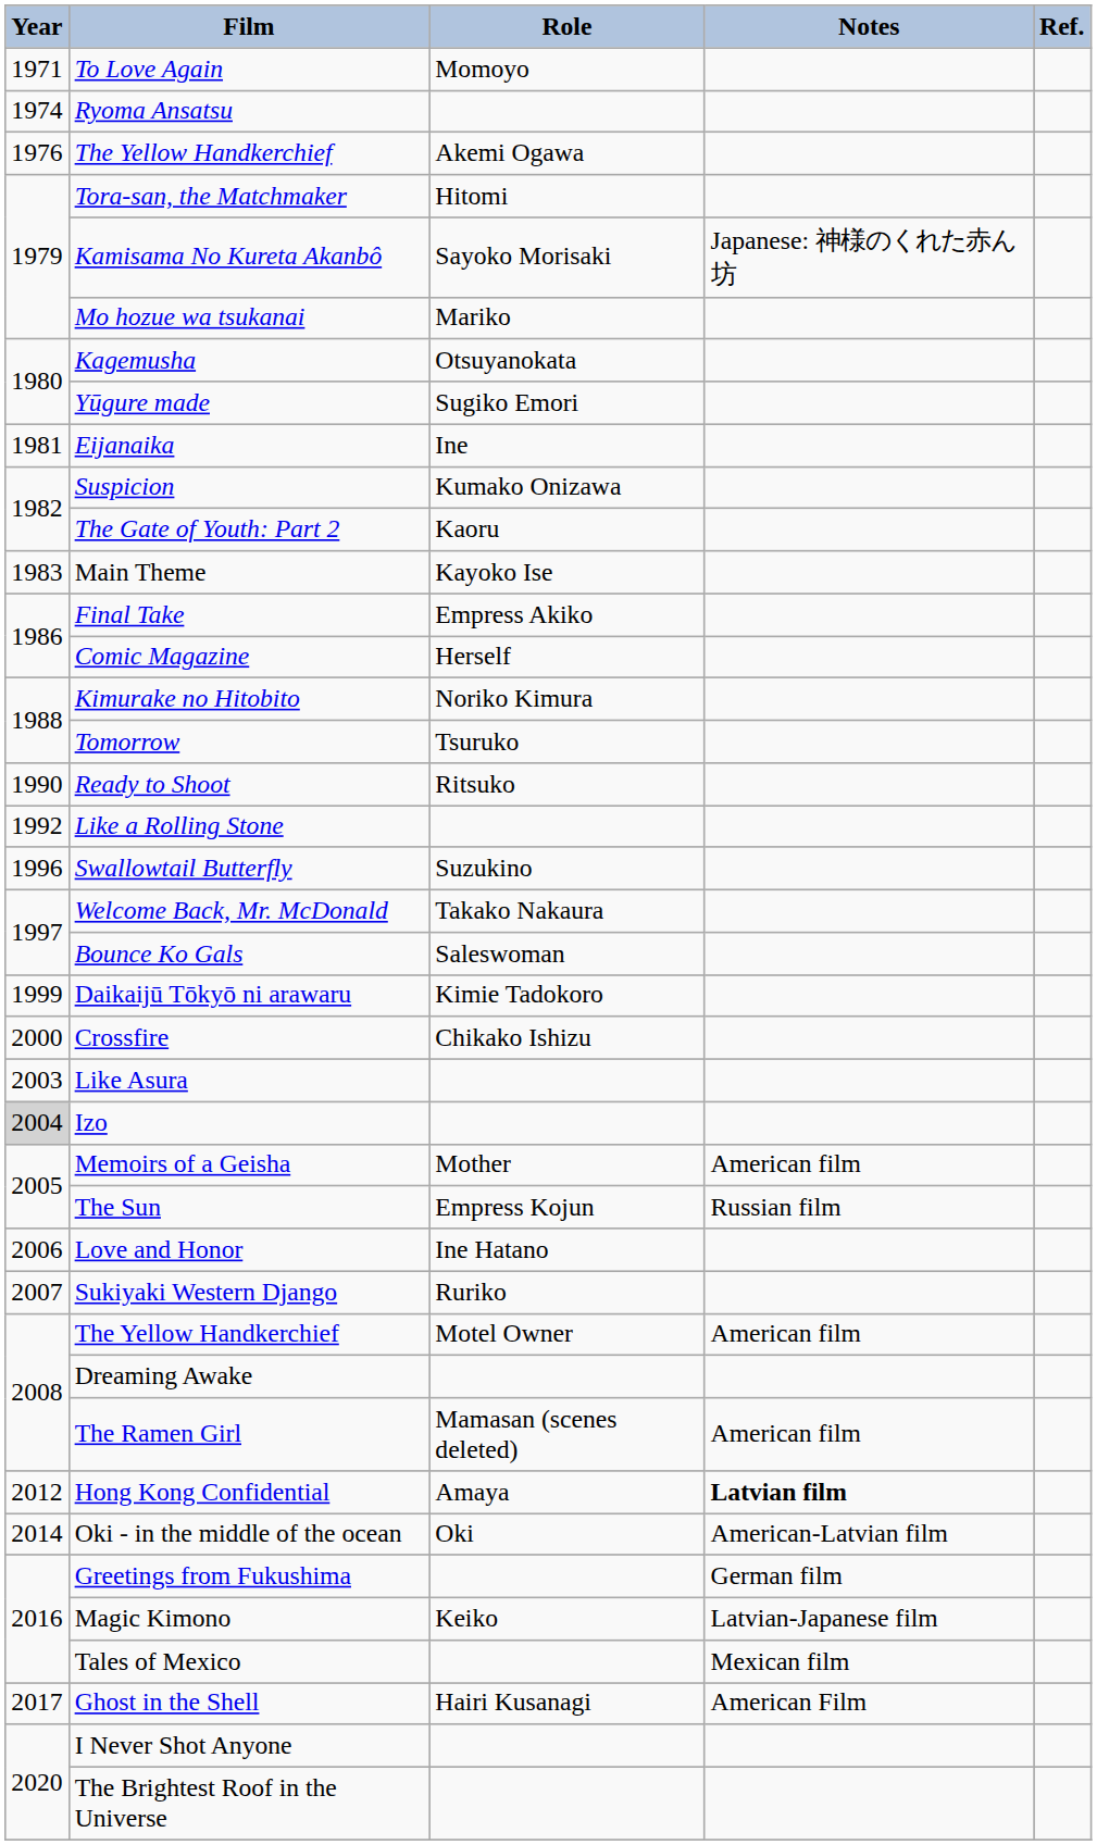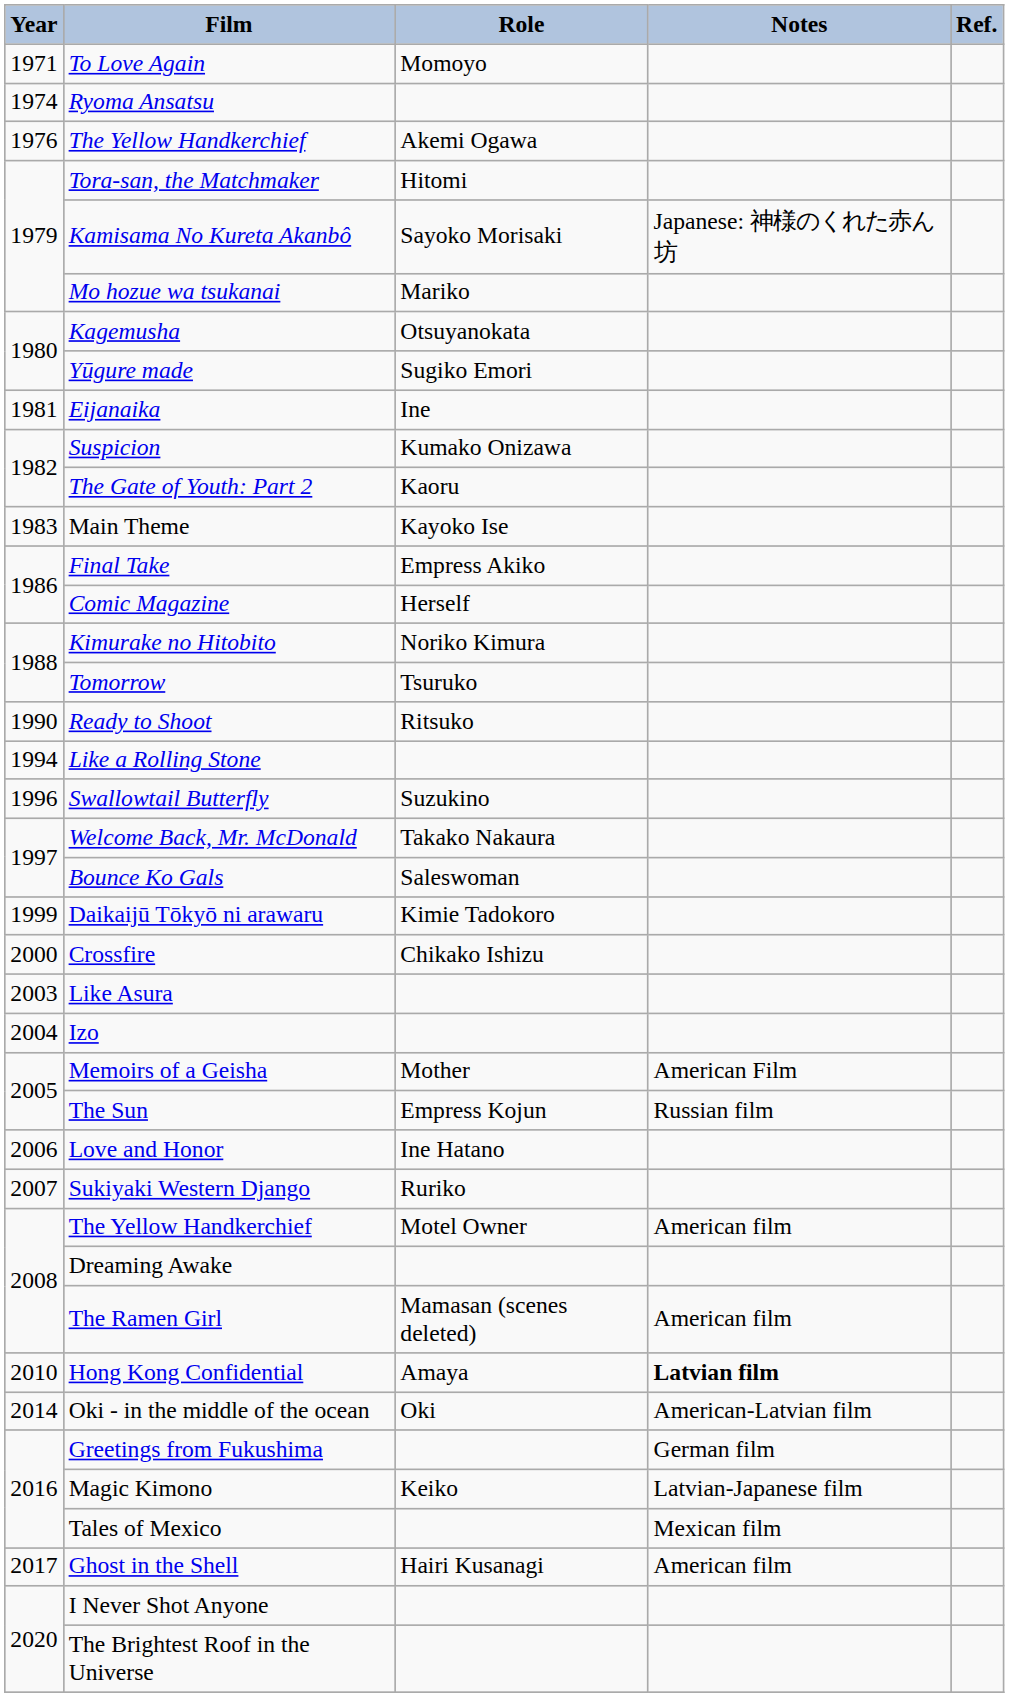Like a Rolling Stone | Year: 1992 -> 1994
Izo | Year: lightgrey background -> no background
Memoirs of a Geisha | Notes: American film -> American Film
Hong Kong Confidential | Year: 2012 -> 2010
Ghost in the Shell | Notes: American Film -> American film
